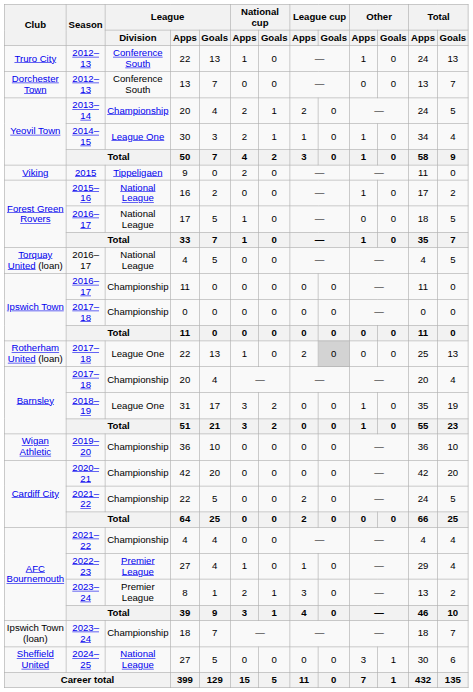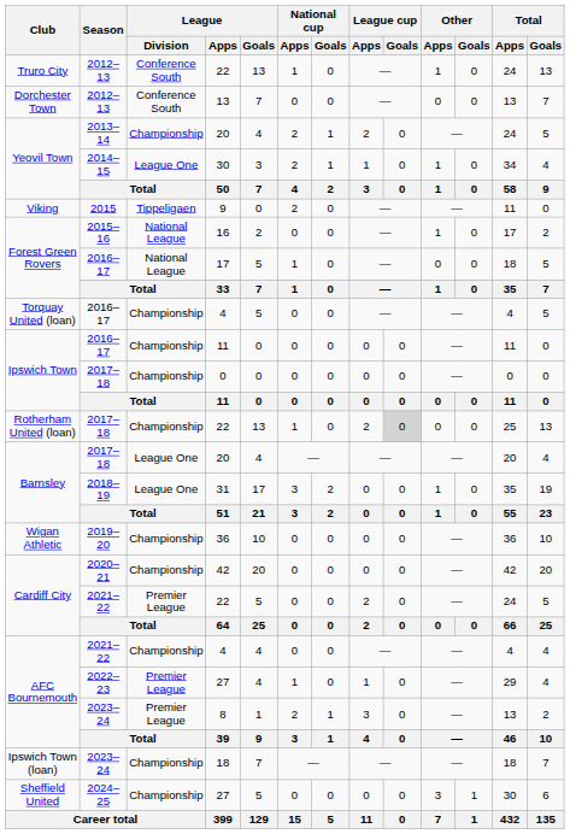Torquay United (loan) / 4 | League / Division: National League -> Championship
Rotherham United (loan) / 22 | League / Division: League One -> Championship
Barnsley / 20 | League / Division: Championship -> League One
Cardiff City / 22 | League / Division: Championship -> Premier League
Sheffield United / 27 | League / Division: National League -> Championship
